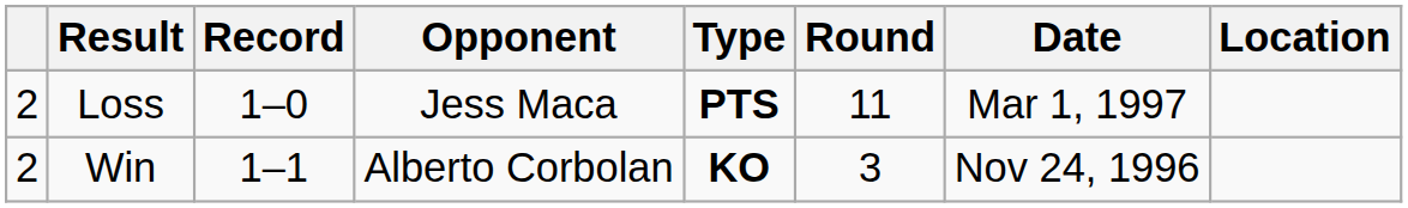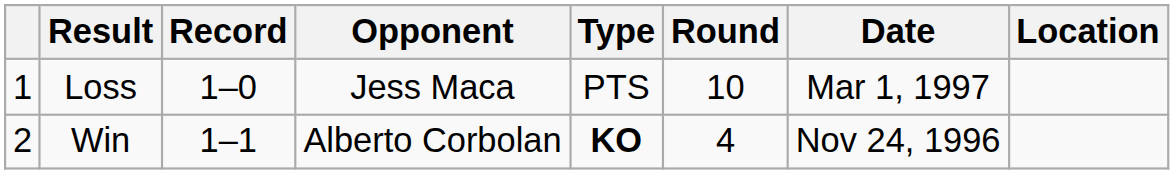Loss | column 1: 2 -> 1
Loss | Type: bold -> normal
Loss | Round: 11 -> 10
Win | Round: 3 -> 4
